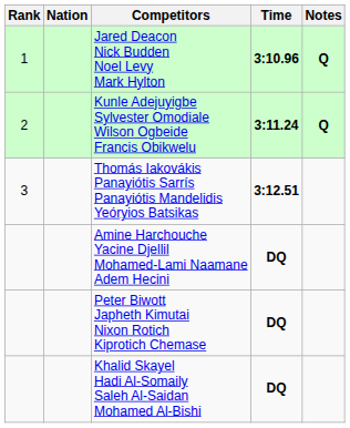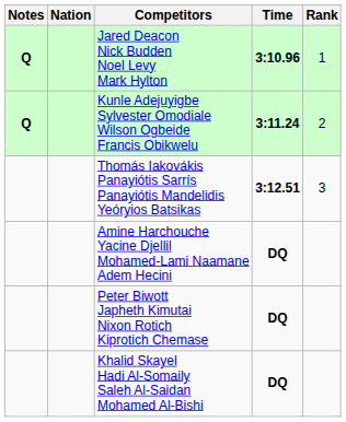columns swapped: Rank <-> Notes
